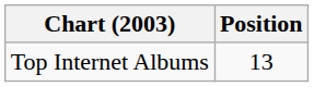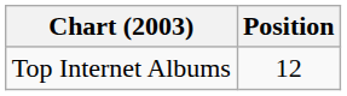Top Internet Albums | Position: 13 -> 12
